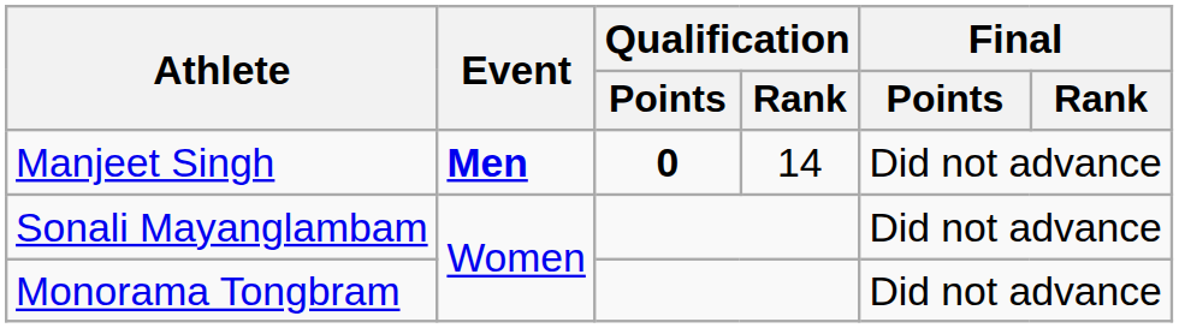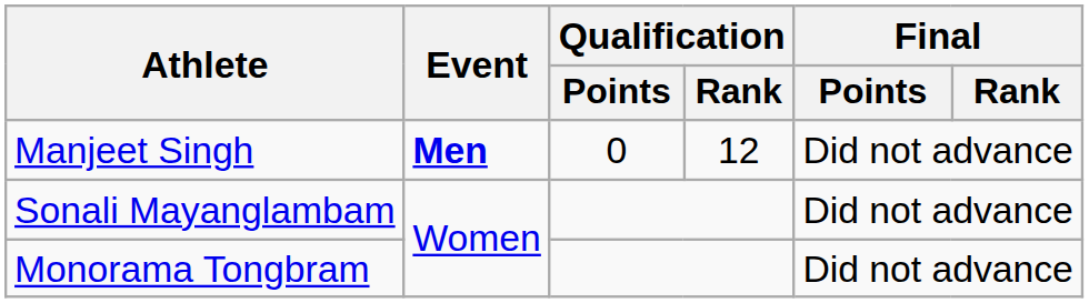Manjeet Singh | Qualification / Points: bold -> normal
Manjeet Singh | Qualification / Rank: 14 -> 12
